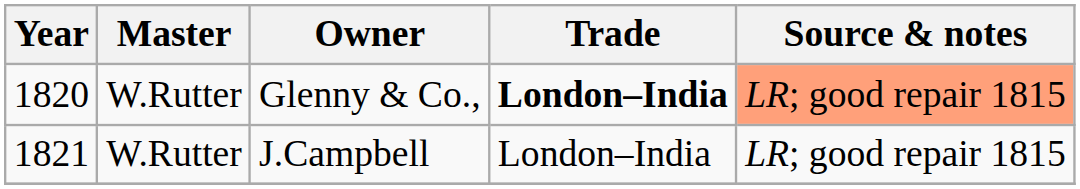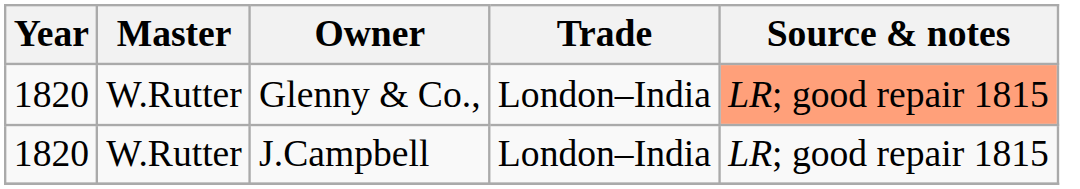Glenny & Co., | Trade: bold -> normal
J.Campbell | Year: 1821 -> 1820
